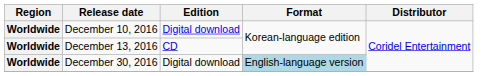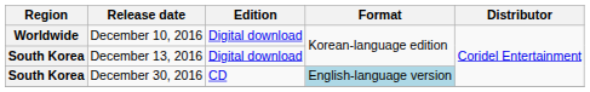December 13, 2016 | Region: Worldwide -> South Korea
December 13, 2016 | Edition: CD -> Digital download
December 30, 2016 | Region: Worldwide -> South Korea
December 30, 2016 | Edition: Digital download -> CD
